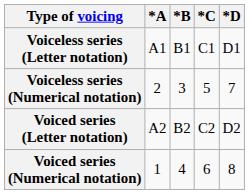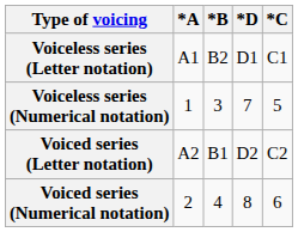columns swapped: *C <-> *D
Voiceless series (Letter notation) | *B: B1 -> B2
Voiceless series (Numerical notation) | *A: 2 -> 1
Voiced series (Letter notation) | *B: B2 -> B1
Voiced series (Numerical notation) | *A: 1 -> 2
